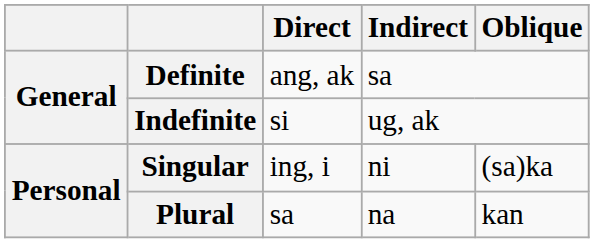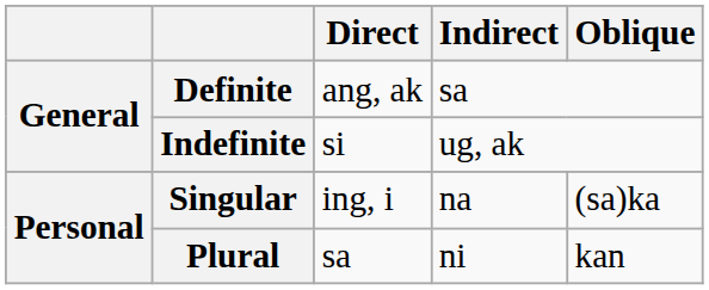Singular | Indirect: ni -> na
Plural | Indirect: na -> ni
